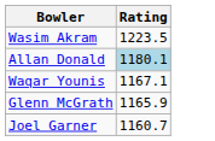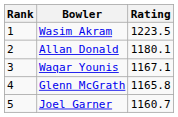+ column: Rank | 1 | 2 | 3 | 4 | 5
Allan Donald | Rating: lightblue background -> no background
Glenn McGrath | Rating: 1165.9 -> 1165.8
